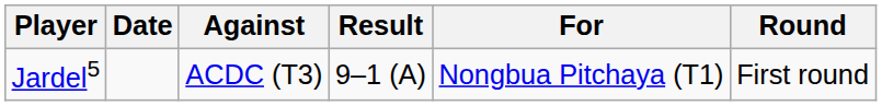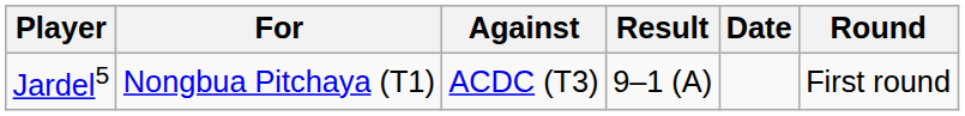columns swapped: For <-> Date
